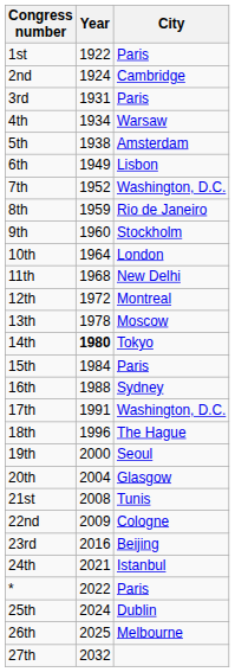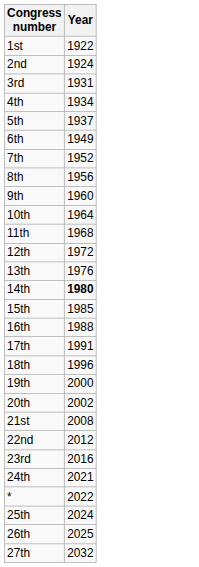- column: City | Paris | Cambridge | Paris | Warsaw | Amsterdam | Lisbon | Washington, D.C. | Rio de Janeiro | Stockholm | London | New Delhi | Montreal | Moscow | Tokyo | Paris | Sydney | Washington, D.C. | The Hague | Seoul | Glasgow | Tunis | Cologne | Beijing | Istanbul | Paris | Dublin | Melbourne
5th | Year: 1938 -> 1937
8th | Year: 1959 -> 1956
13th | Year: 1978 -> 1976
15th | Year: 1984 -> 1985
20th | Year: 2004 -> 2002
22nd | Year: 2009 -> 2012
